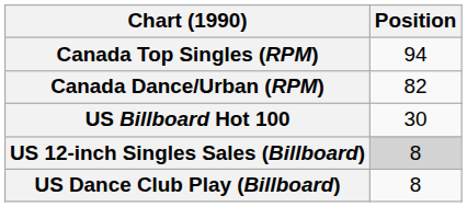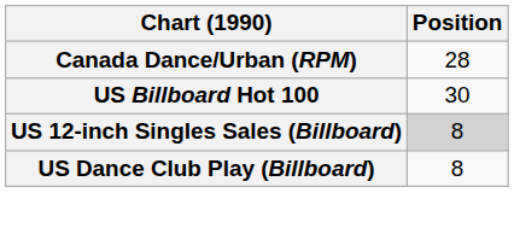- row: Canada Top Singles (RPM) | 94
Canada Dance/Urban (RPM) | Position: 82 -> 28
